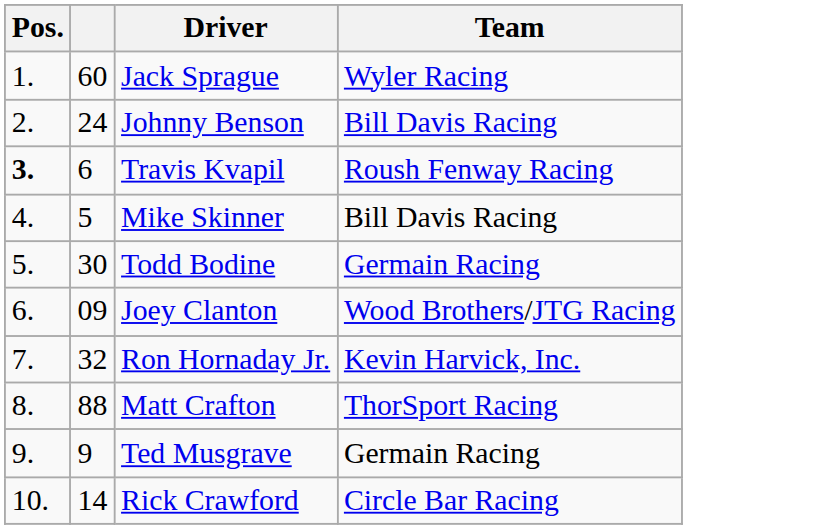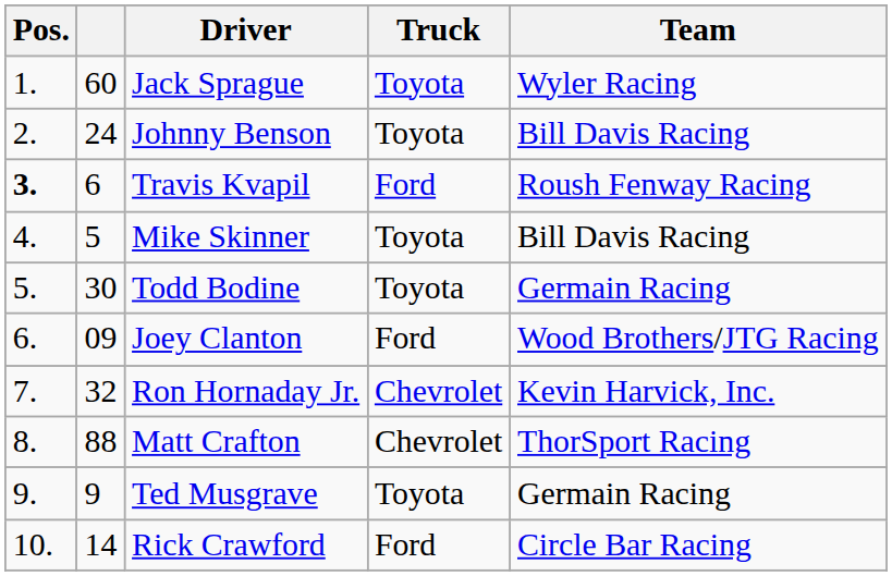+ column: Truck | Toyota | Toyota | Ford | Toyota | Toyota | Ford | Chevrolet | Chevrolet | Toyota | Ford
